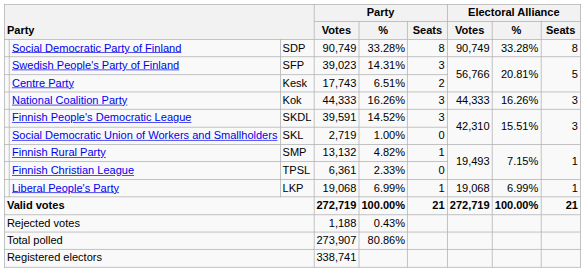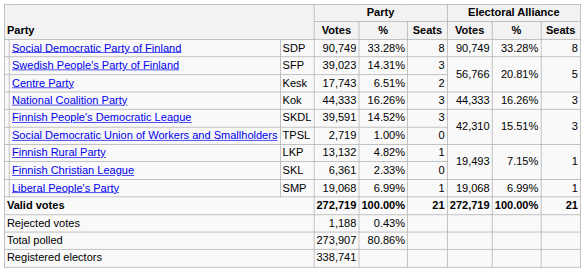Social Democratic Union of Workers and Smallholders | column 3: SKL -> TPSL
Finnish Rural Party | column 3: SMP -> LKP
Finnish Christian League | column 3: TPSL -> SKL
Liberal People's Party | column 3: LKP -> SMP
